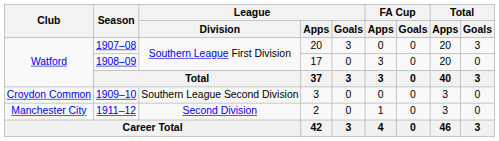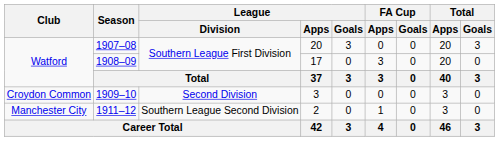1909–10 | League / Division: Southern League Second Division -> Second Division
1911–12 | League / Division: Second Division -> Southern League Second Division
